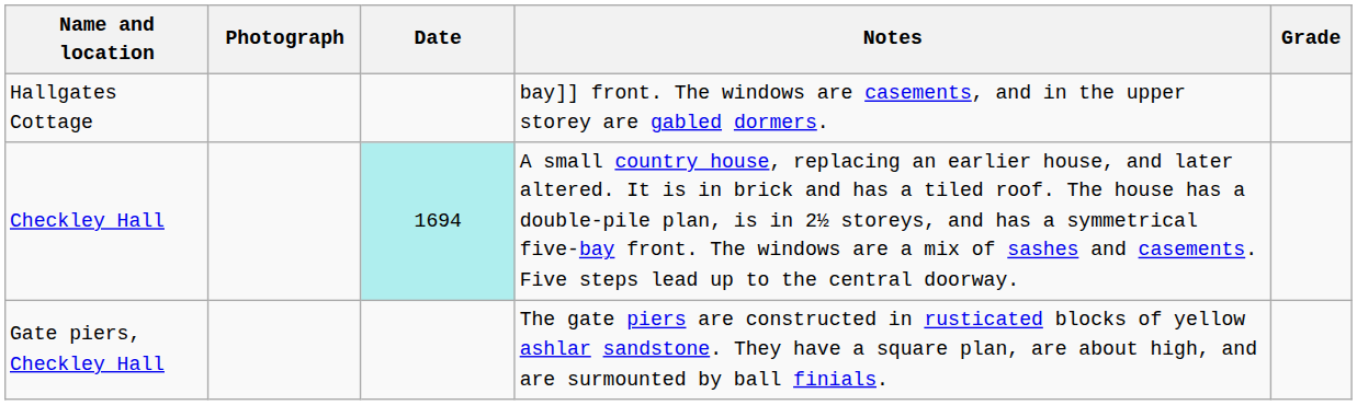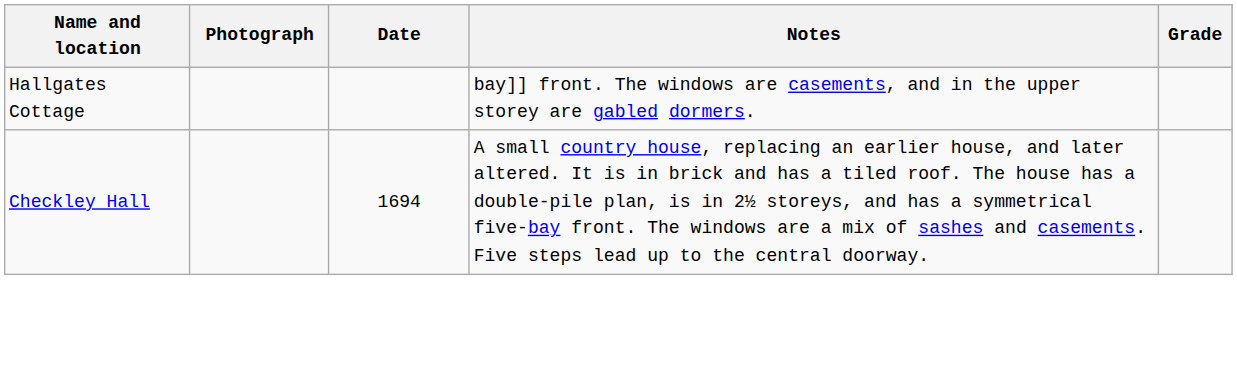Checkley Hall | Date: paleturquoise background -> no background
- row: Gate piers, Checkley Hall | The gate piers are constructed in rusticated blocks of yellow ashlar sandstone. They have a square plan, are about high, and are surmounted by ball finials.
